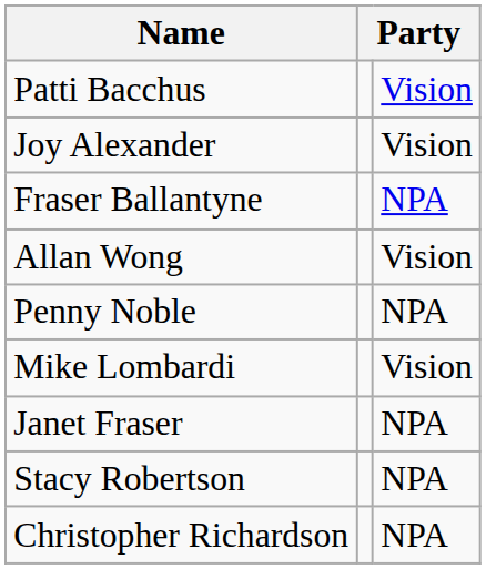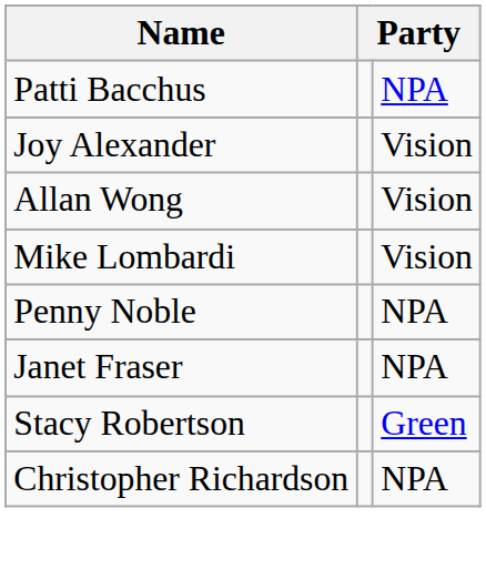Patti Bacchus | column 3: Vision -> NPA
- row: Fraser Ballantyne | NPA
rows swapped: Mike Lombardi <-> Penny Noble
Stacy Robertson | column 3: NPA -> Green
